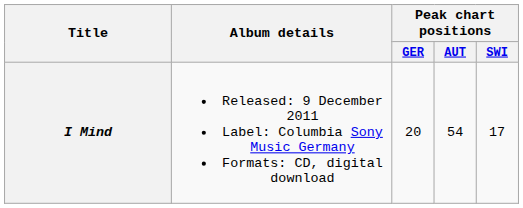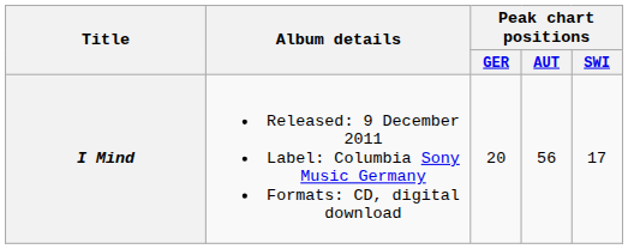I Mind | Peak chart positions / AUT: 54 -> 56
